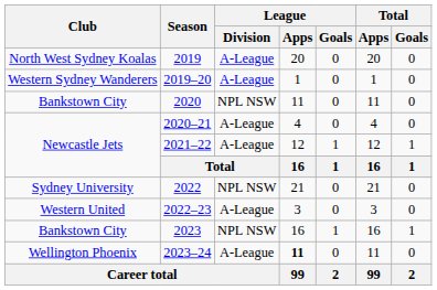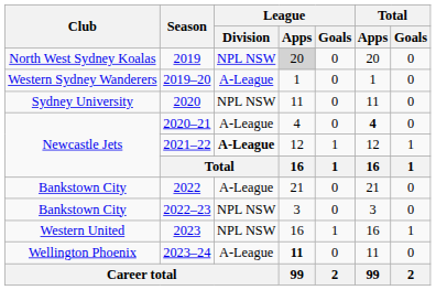2019 | League / Division: A-League -> NPL NSW
2019 | League / Apps: no background -> lightgrey background
2020 | Club: Bankstown City -> Sydney University
2020–21 | Total / Apps: normal -> bold
2021–22 | League / Division: normal -> bold
2022 | Club: Sydney University -> Bankstown City
2022 | League / Division: NPL NSW -> A-League
2022–23 | Club: Western United -> Bankstown City
2022–23 | League / Division: A-League -> NPL NSW
2023 | Club: Bankstown City -> Western United
